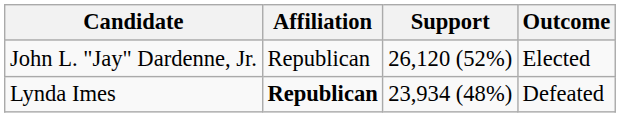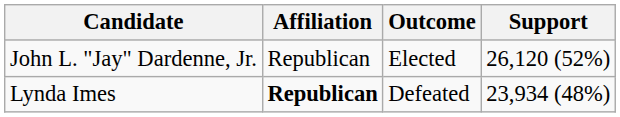columns swapped: Support <-> Outcome
